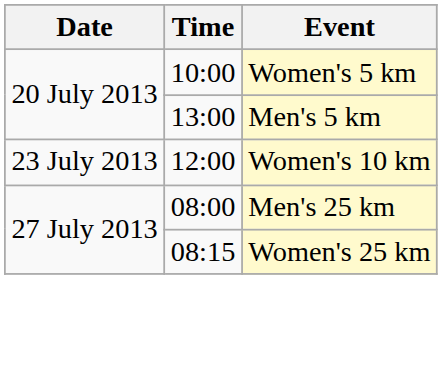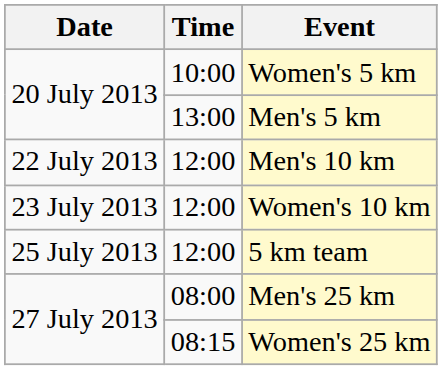+ row: 22 July 2013 | 12:00 | Men's 10 km
+ row: 25 July 2013 | 12:00 | 5 km team
